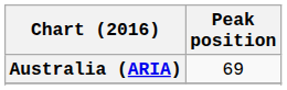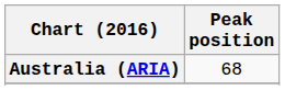Australia (ARIA) | Peak position: 69 -> 68
